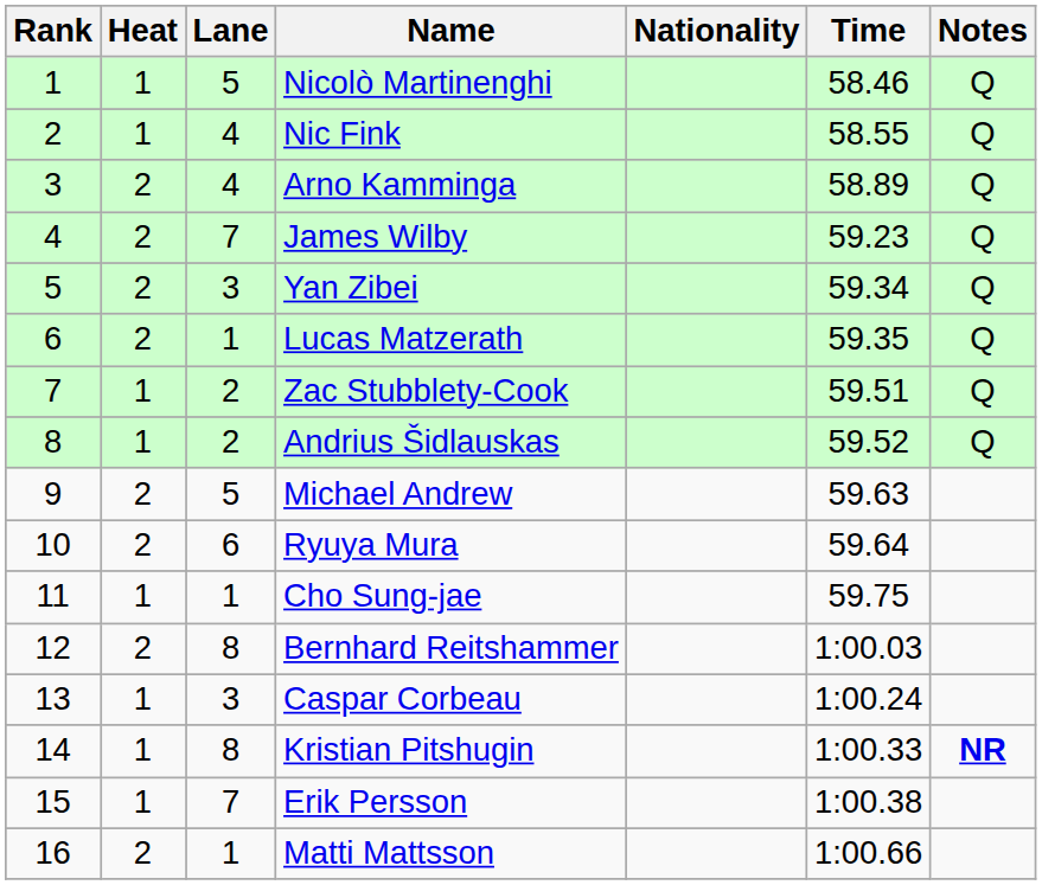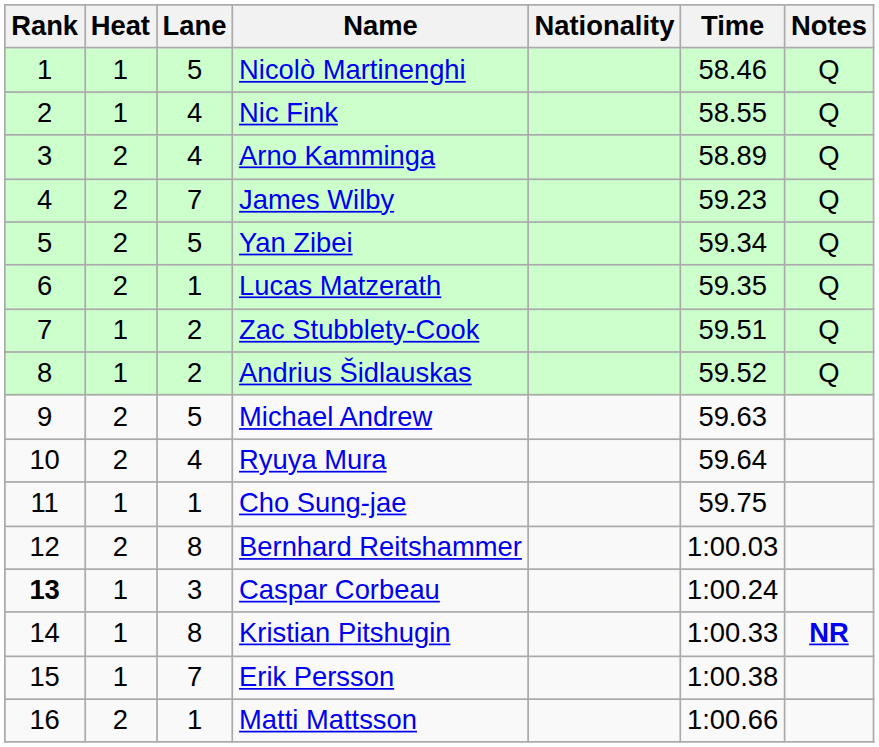Yan Zibei | Lane: 3 -> 5
Ryuya Mura | Lane: 6 -> 4
Caspar Corbeau | Rank: normal -> bold
